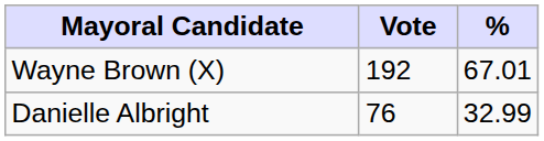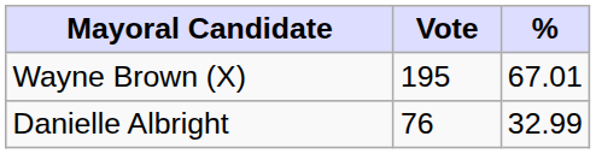Wayne Brown (X) | Vote: 192 -> 195
